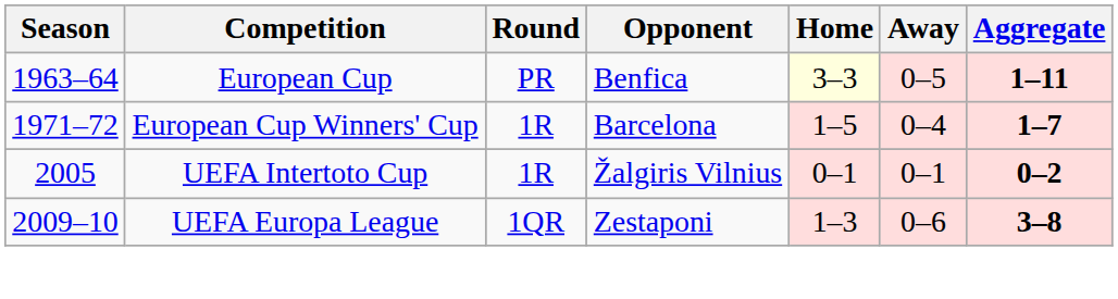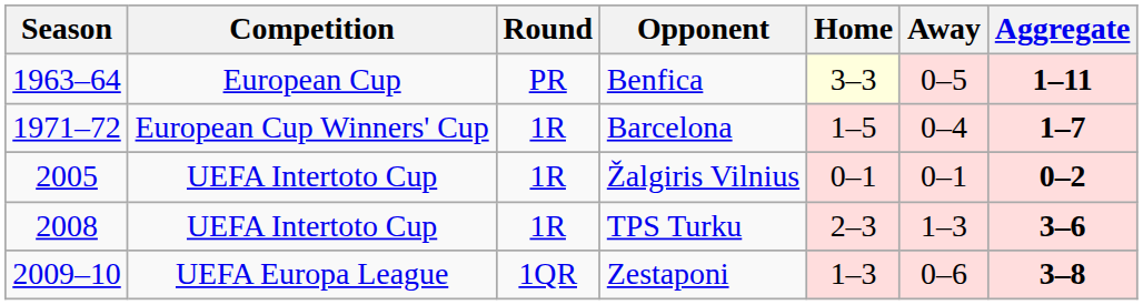+ row: 2008 | UEFA Intertoto Cup | 1R | TPS Turku | 2–3 | 1–3 | 3–6
